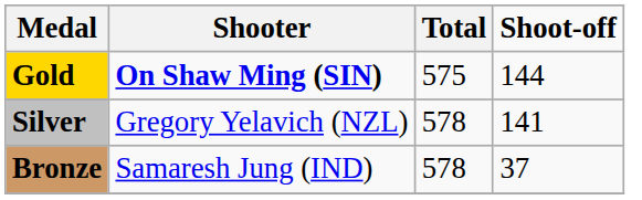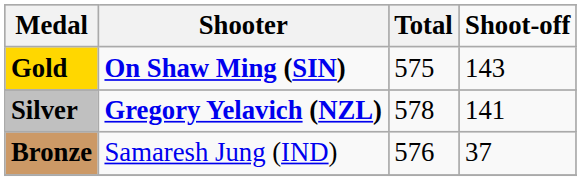Gold | Shoot-off: 144 -> 143
Silver | Shooter: normal -> bold
Bronze | Total: 578 -> 576
